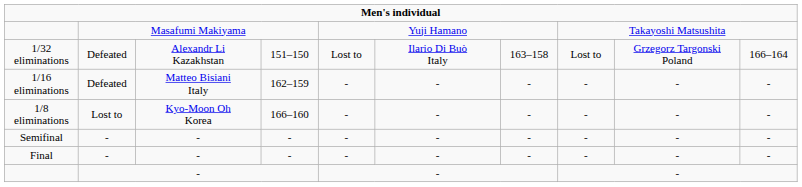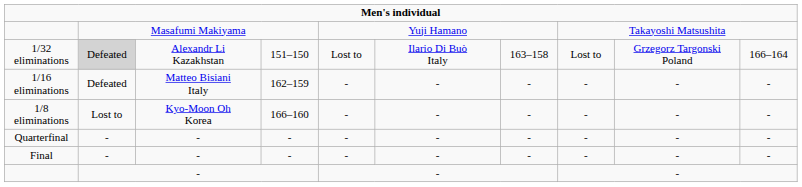1/32 eliminations | column 2: no background -> lightgrey background
+ row: Quarterfinal | - | - | - | - | - | - | - | - | -
- row: Semifinal | - | - | - | - | - | - | - | - | -
